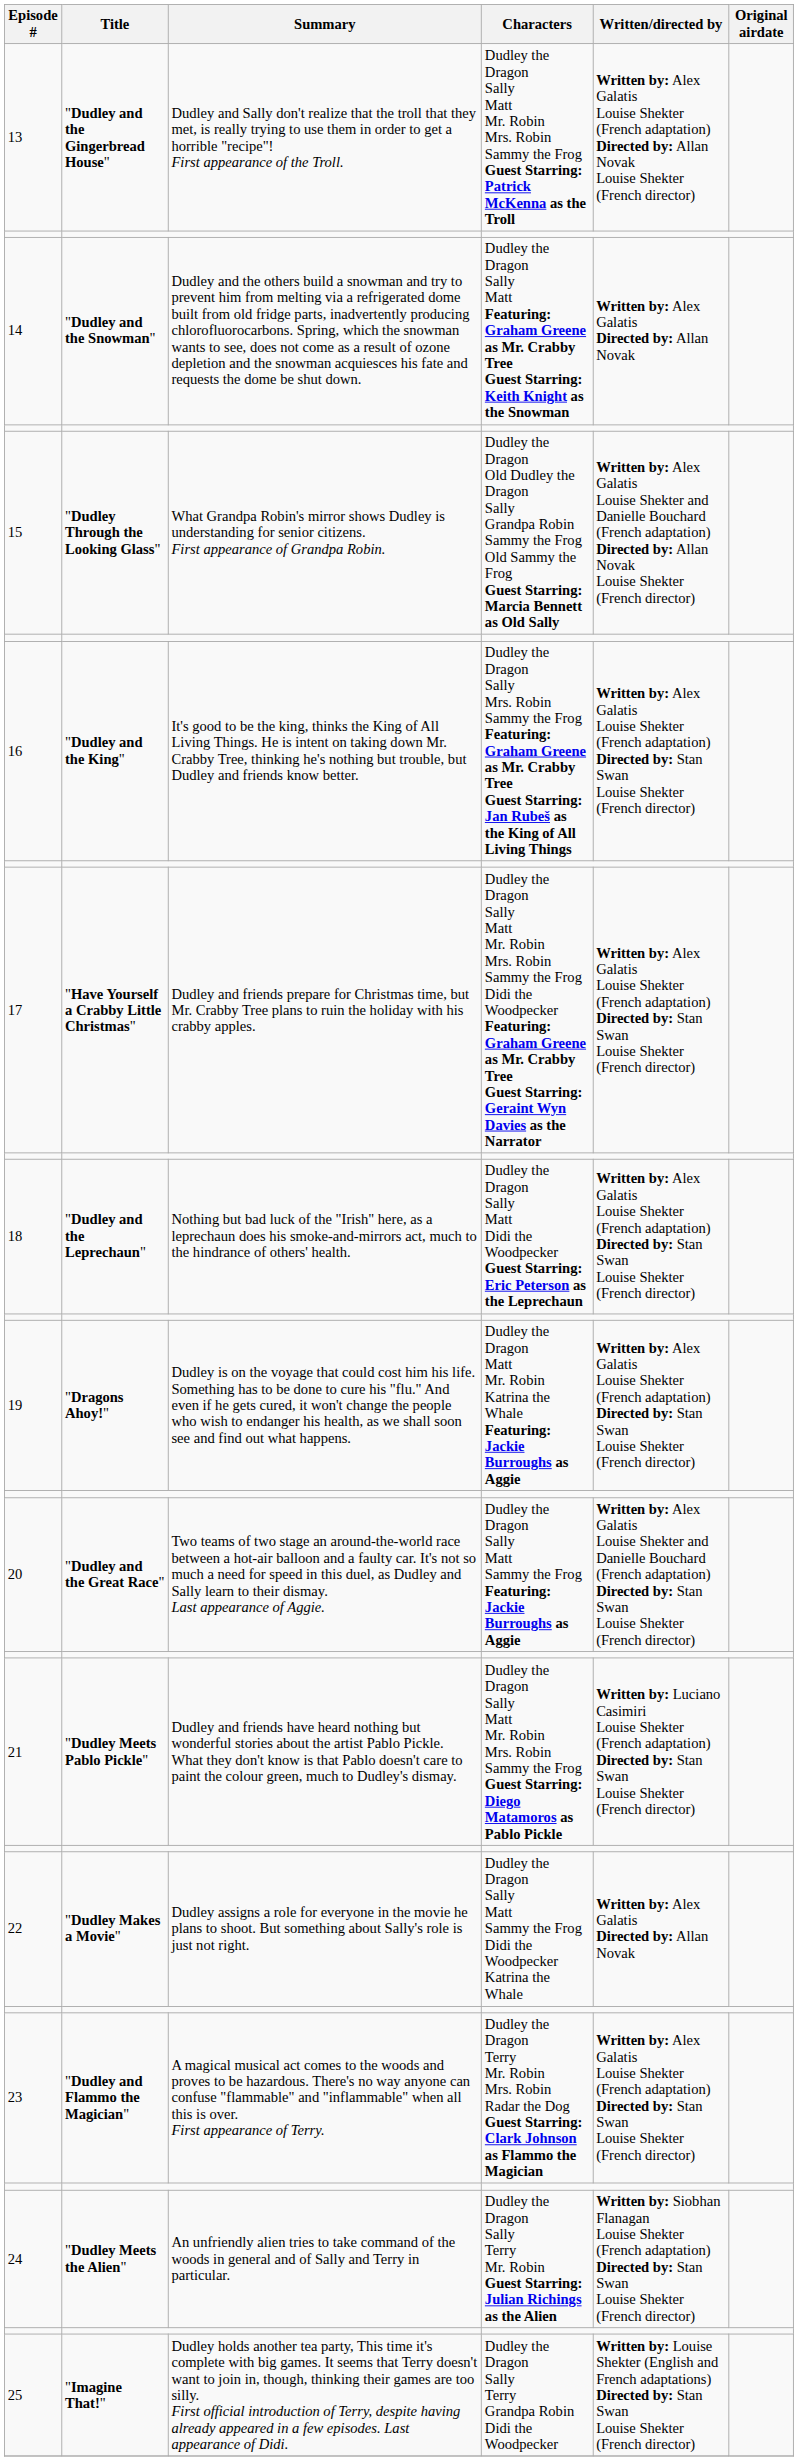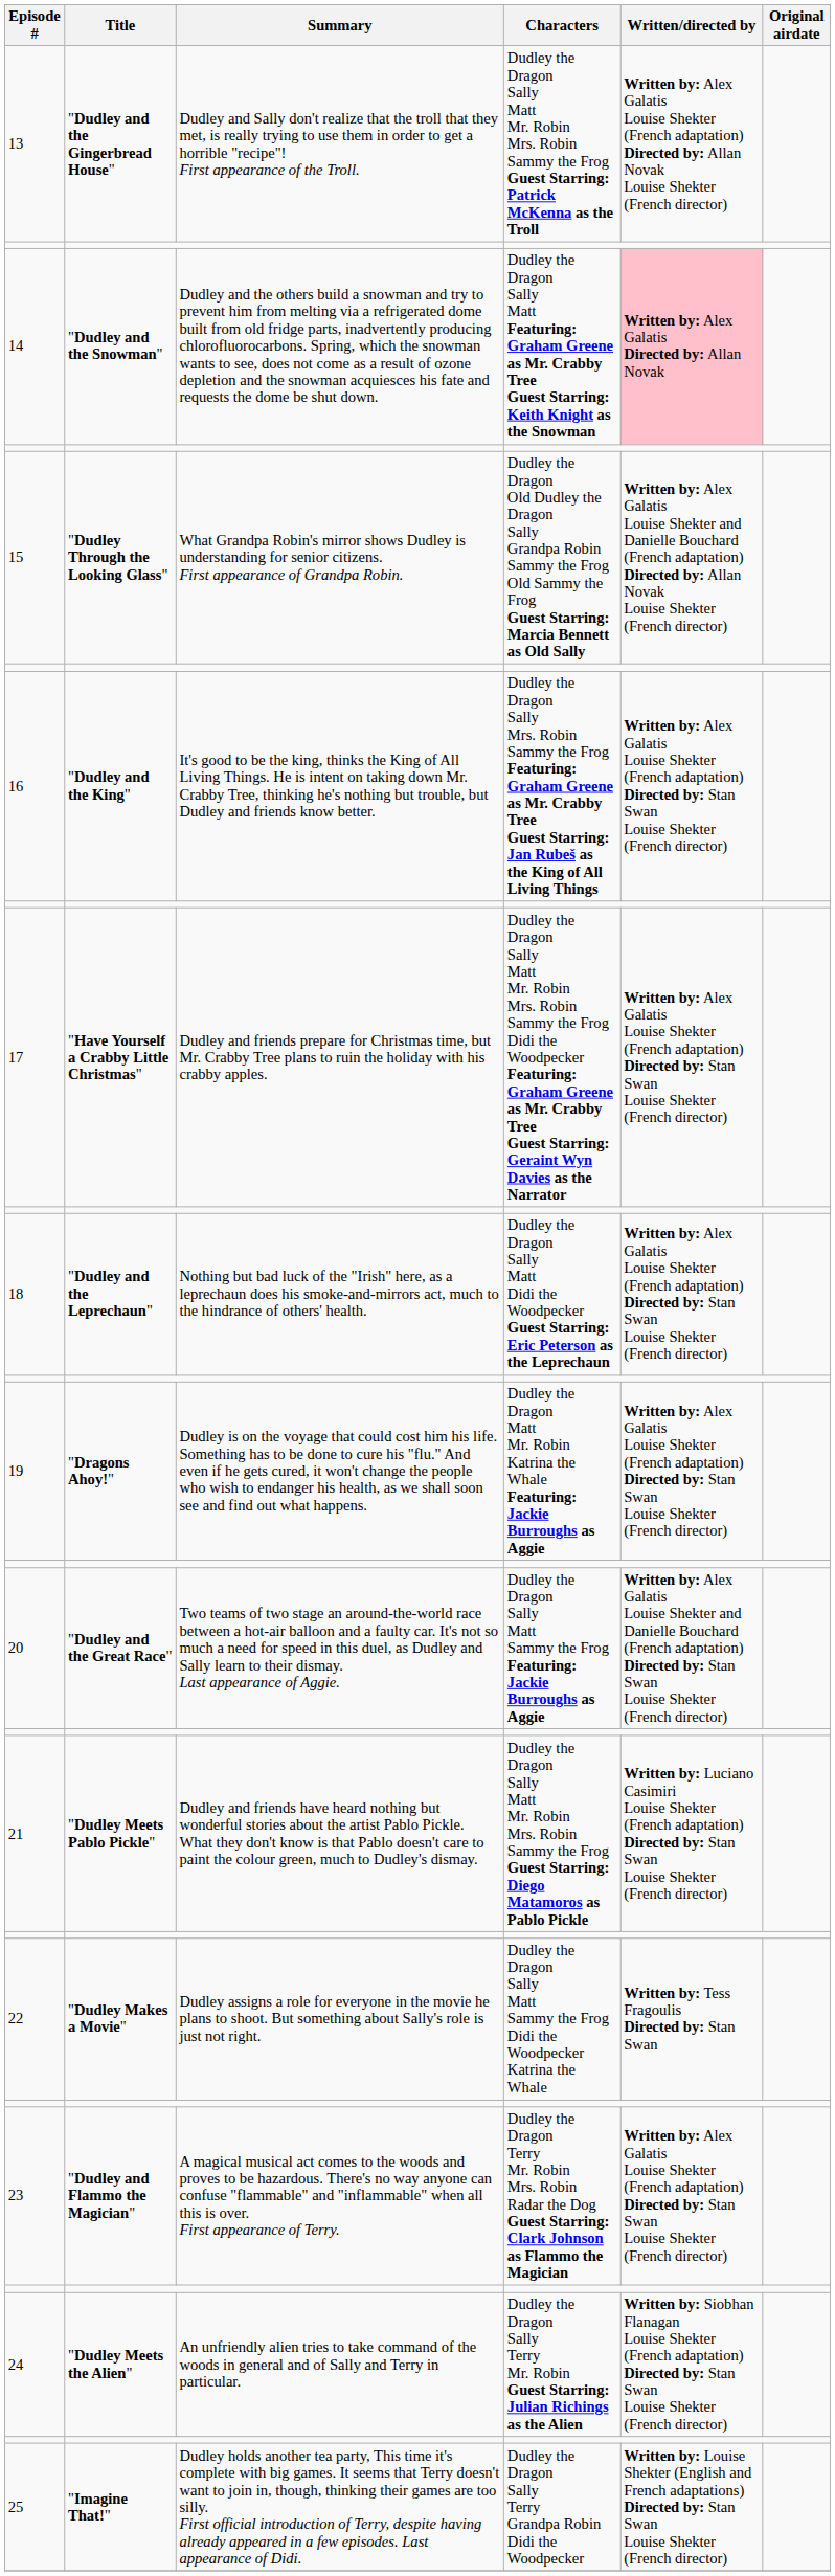14 | Written/directed by: no background -> pink background
22 | Written/directed by: Written by: Alex Galatis Directed by: Allan Novak -> Written by: Tess Fragoulis Directed by: Stan Swan
